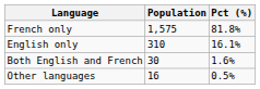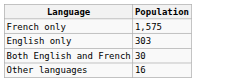- column: Pct (%) | 81.8% | 16.1% | 1.6% | 0.5%
English only | Population: 310 -> 303
